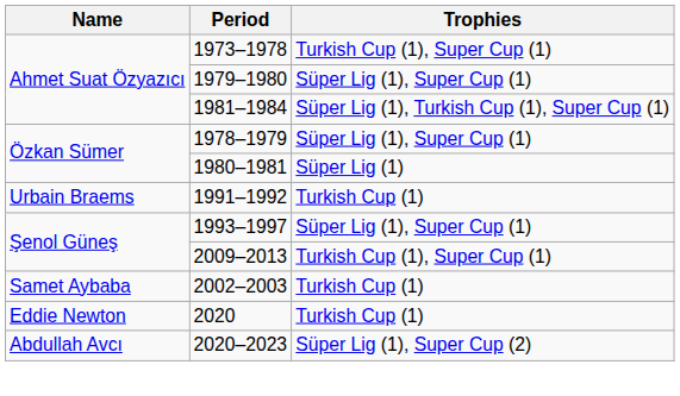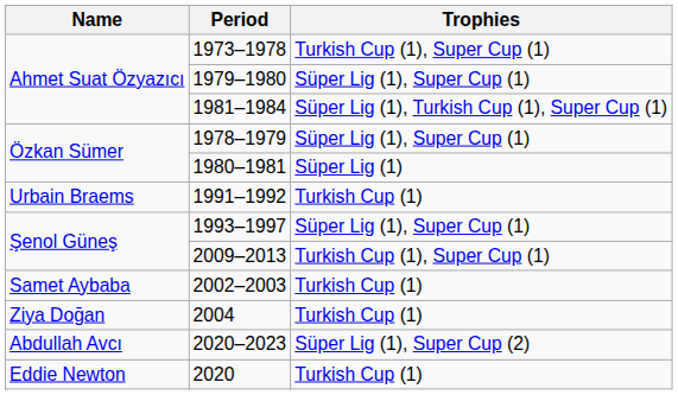+ row: Ziya Doğan | 2004 | Turkish Cup (1)
rows swapped: 2020 <-> 2020–2023
